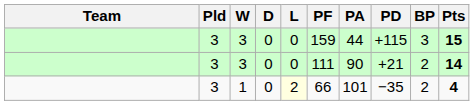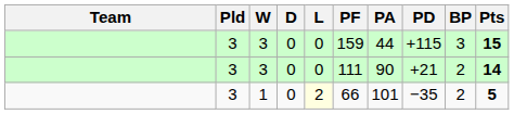1 | Pts: 4 -> 5
